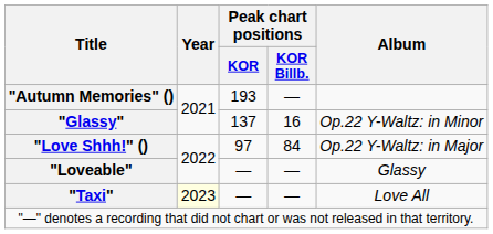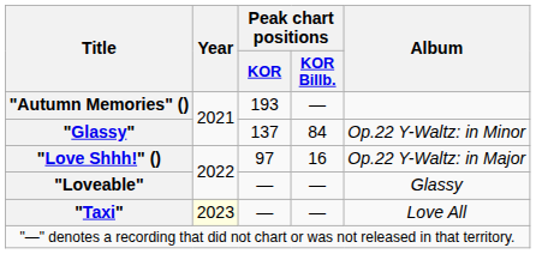"Glassy" | Peak chart positions / KOR Billb.: 16 -> 84
"Love Shhh!" () | Peak chart positions / KOR Billb.: 84 -> 16
